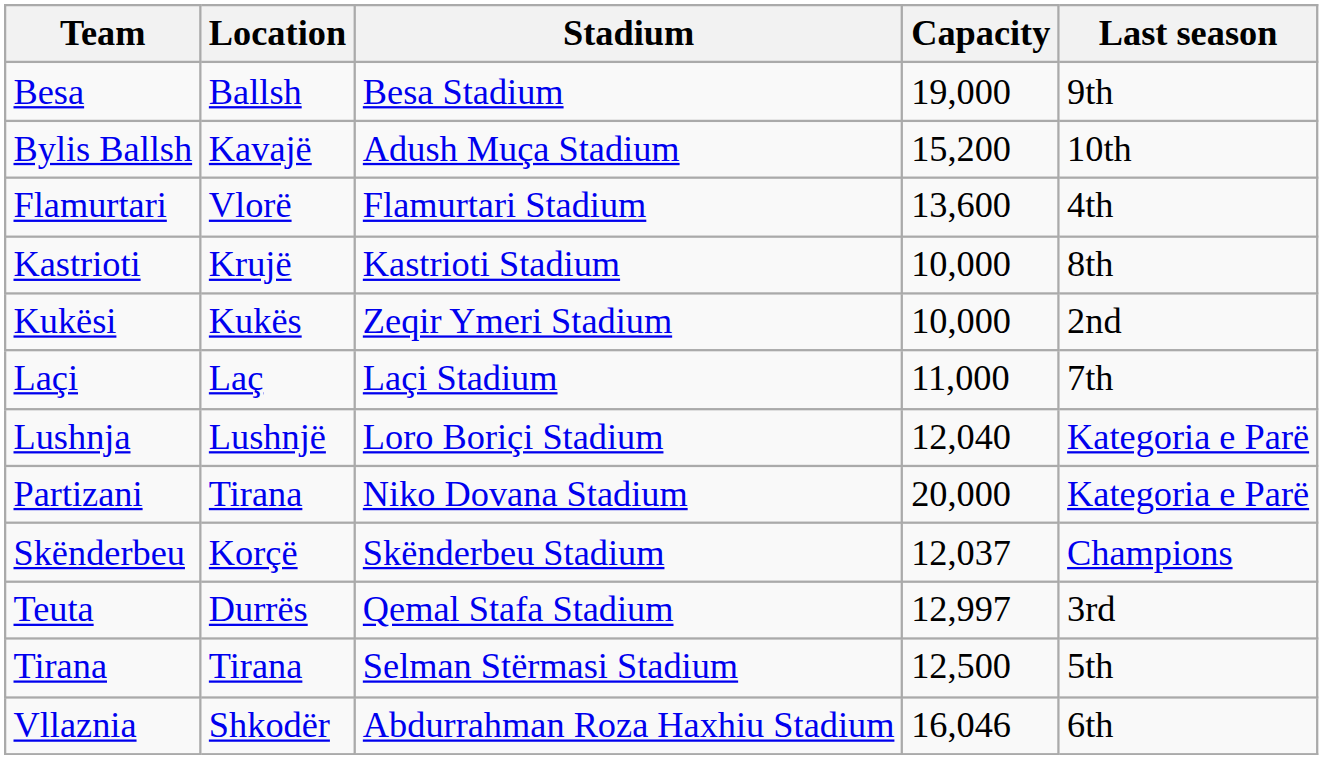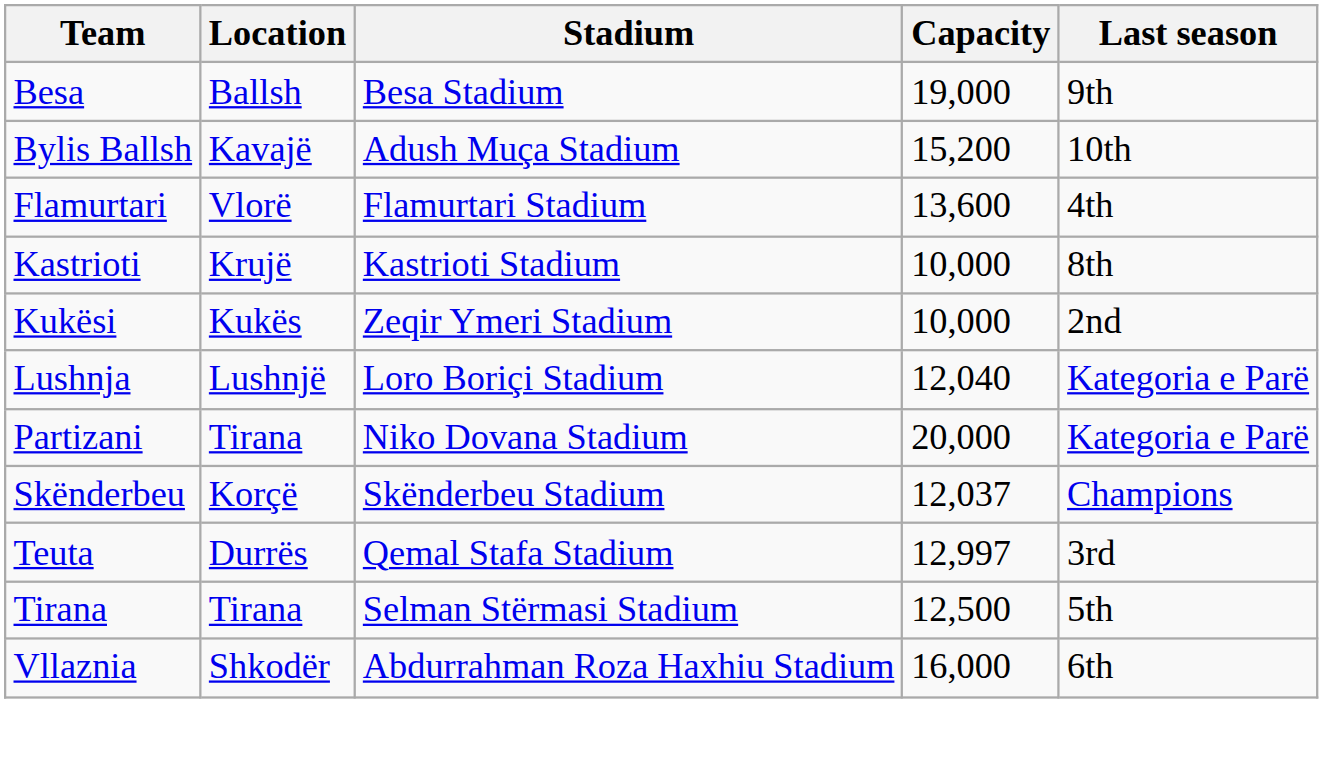- row: Laçi | Laç | Laçi Stadium | 11,000 | 7th
Vllaznia | Capacity: 16,046 -> 16,000
